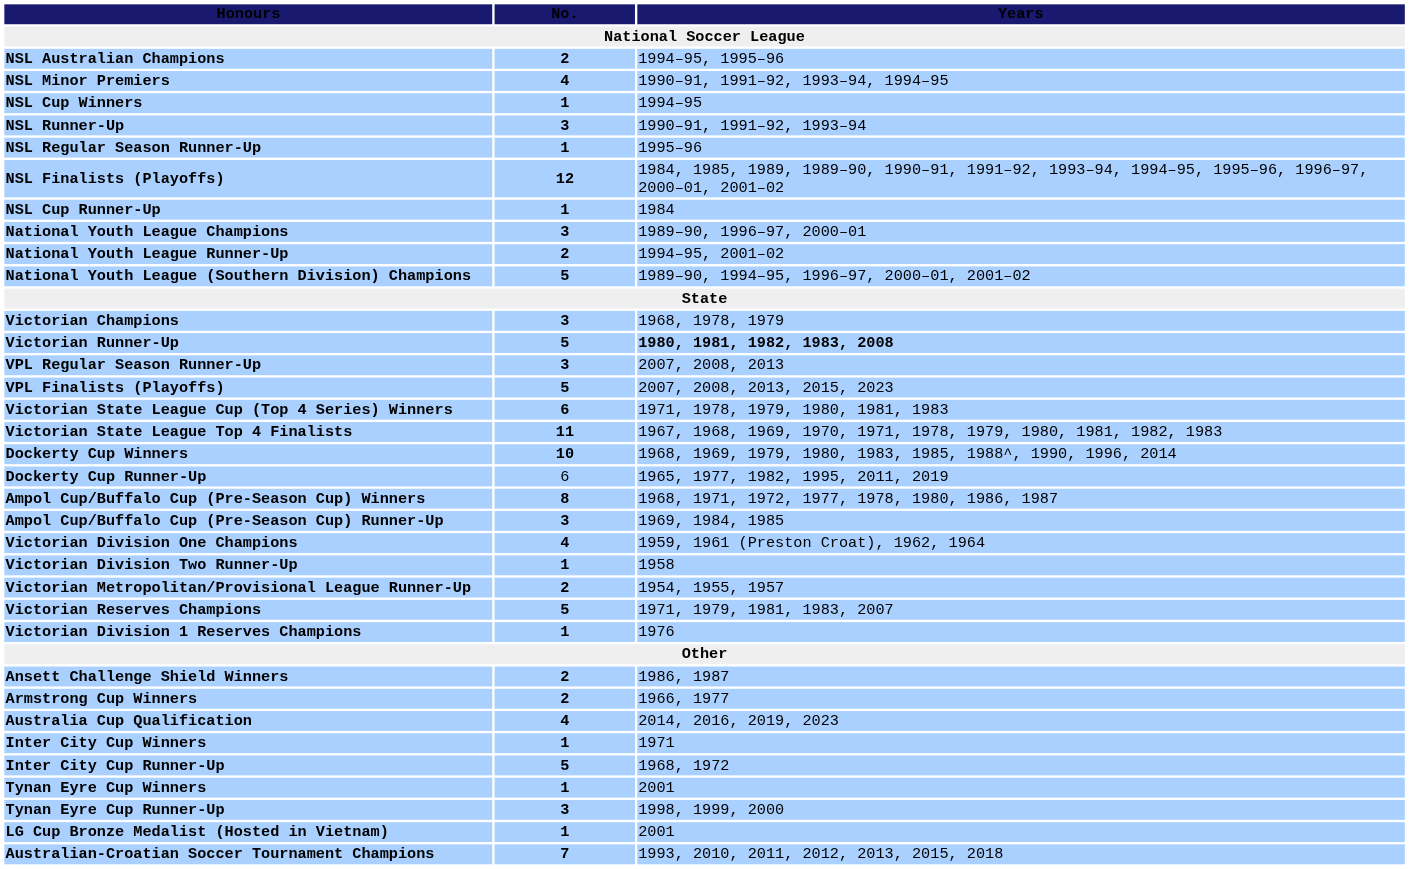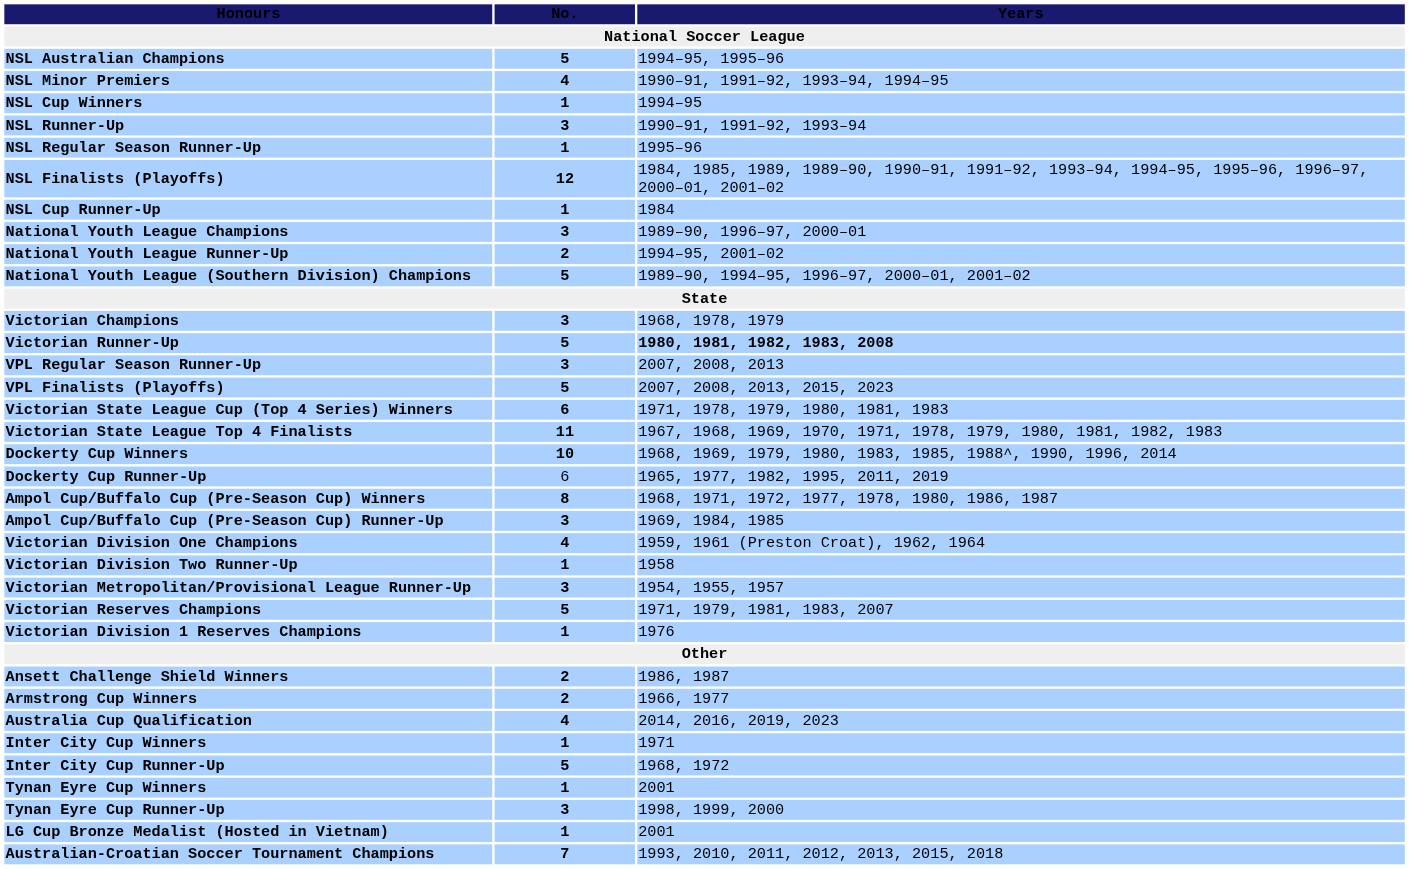NSL Australian Champions | No.: 2 -> 5
Victorian Metropolitan/Provisional League Runner-Up | No.: 2 -> 3
